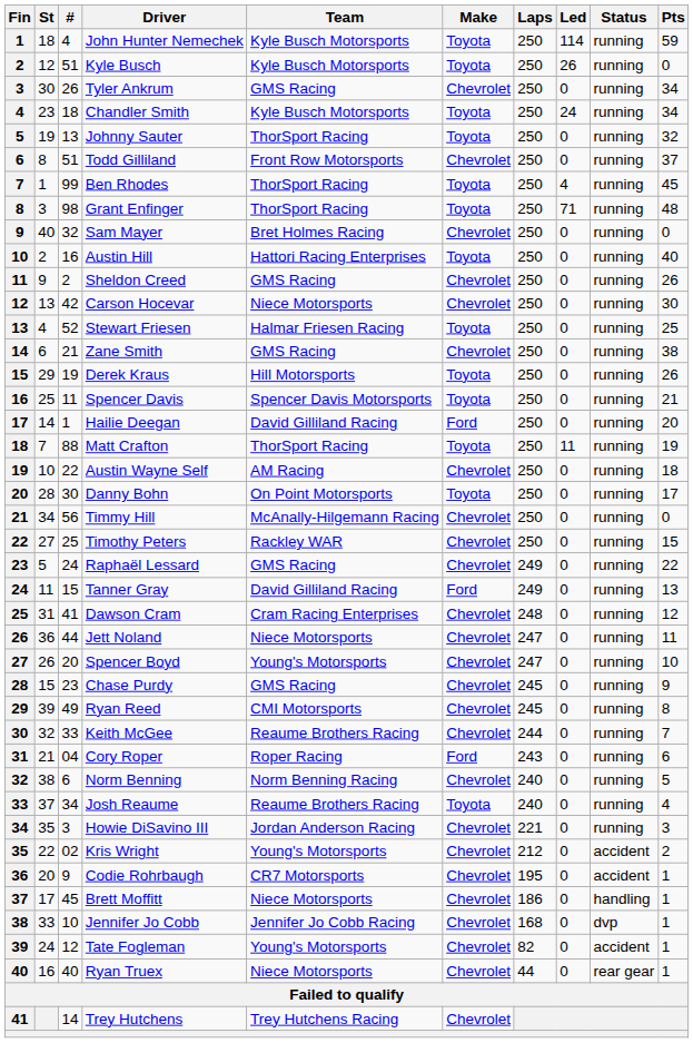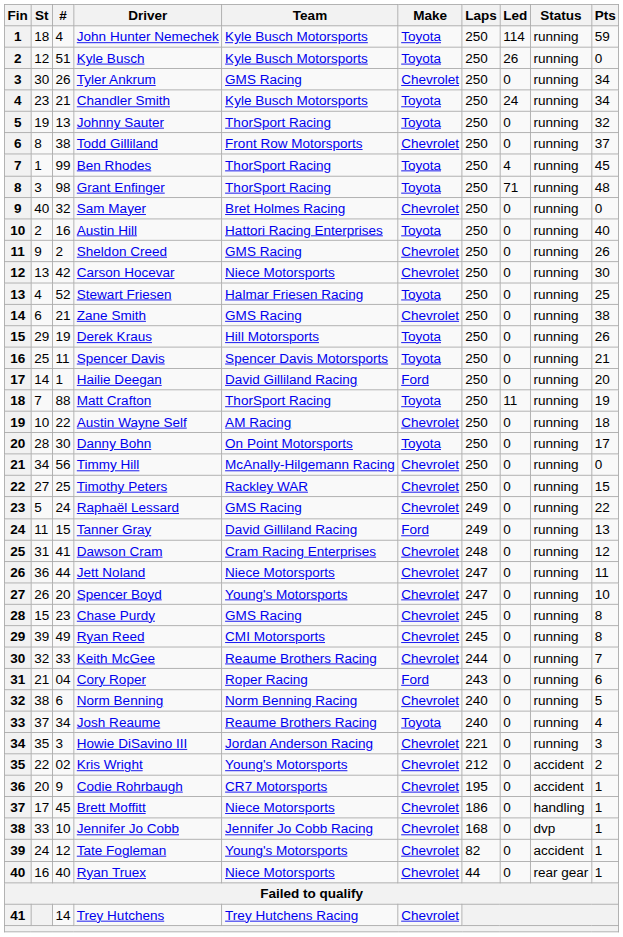Chandler Smith | #: 18 -> 21
Todd Gilliland | #: 51 -> 38
Chase Purdy | Pts: 9 -> 8
